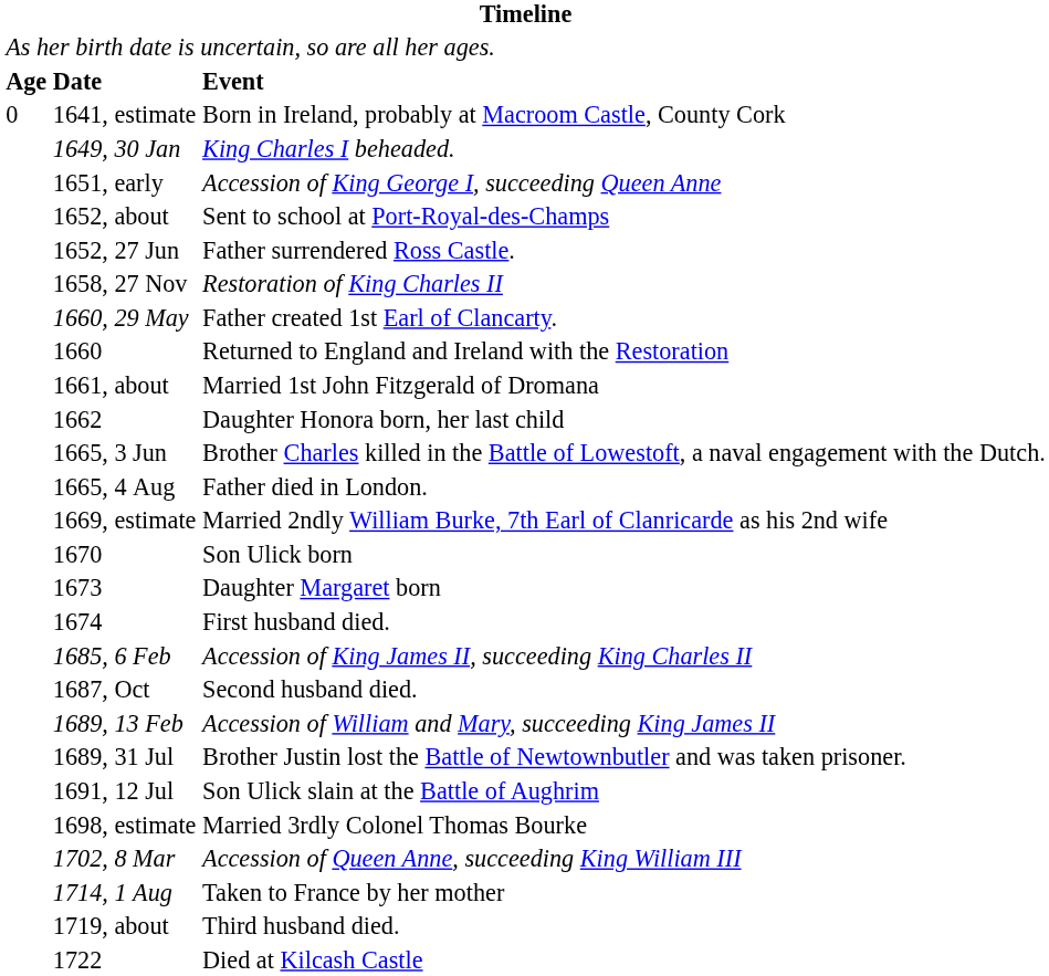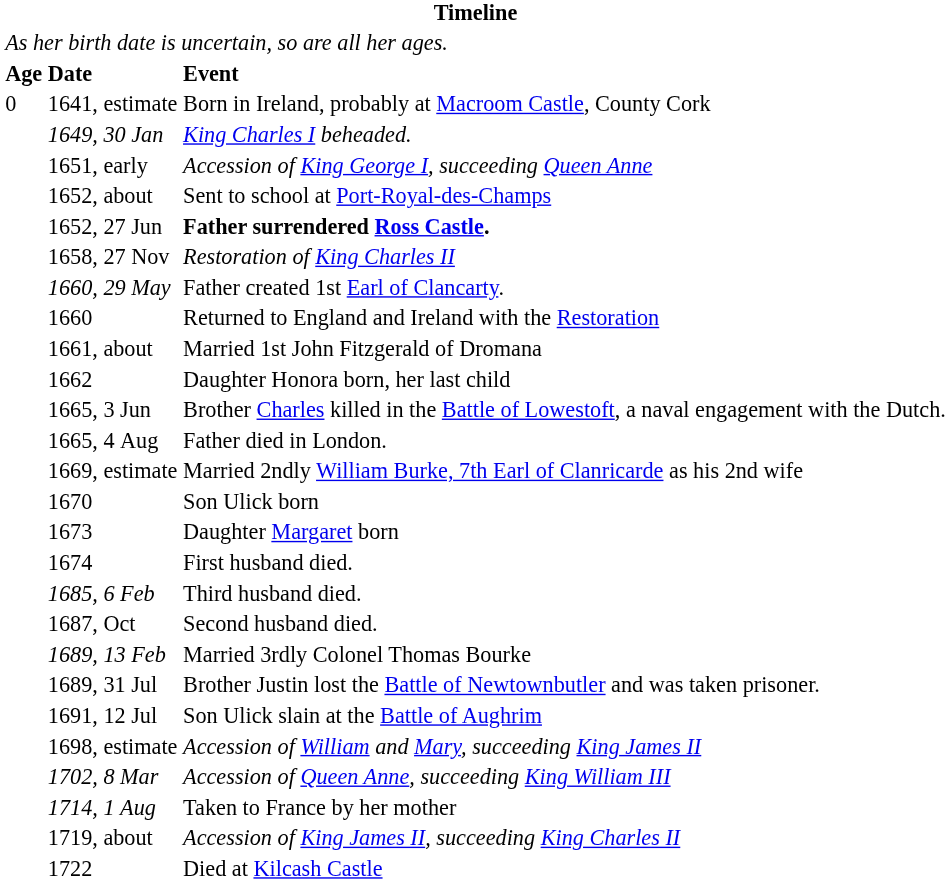1652, 27 Jun | column 3: normal -> bold
1685, 6 Feb | column 3: Accession of King James II, succeeding King Charles II -> Third husband died.
1689, 13 Feb | column 3: Accession of William and Mary, succeeding King James II -> Married 3rdly Colonel Thomas Bourke
1698, estimate | column 3: Married 3rdly Colonel Thomas Bourke -> Accession of William and Mary, succeeding King James II
1719, about | column 3: Third husband died. -> Accession of King James II, succeeding King Charles II
